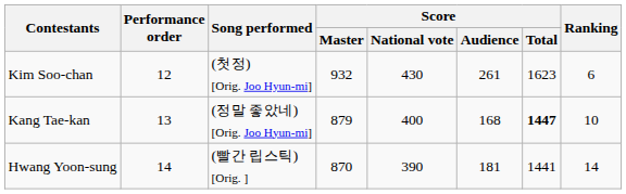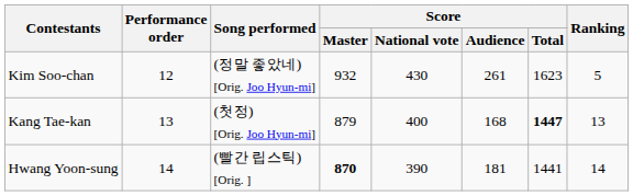Kim Soo-chan | Song performed: (첫정) [Orig. Joo Hyun-mi] -> (정말 좋았네) [Orig. Joo Hyun-mi]
Kim Soo-chan | Ranking: 6 -> 5
Kang Tae-kan | Song performed: (정말 좋았네) [Orig. Joo Hyun-mi] -> (첫정) [Orig. Joo Hyun-mi]
Kang Tae-kan | Ranking: 10 -> 13
Hwang Yoon-sung | Score / Master: normal -> bold
